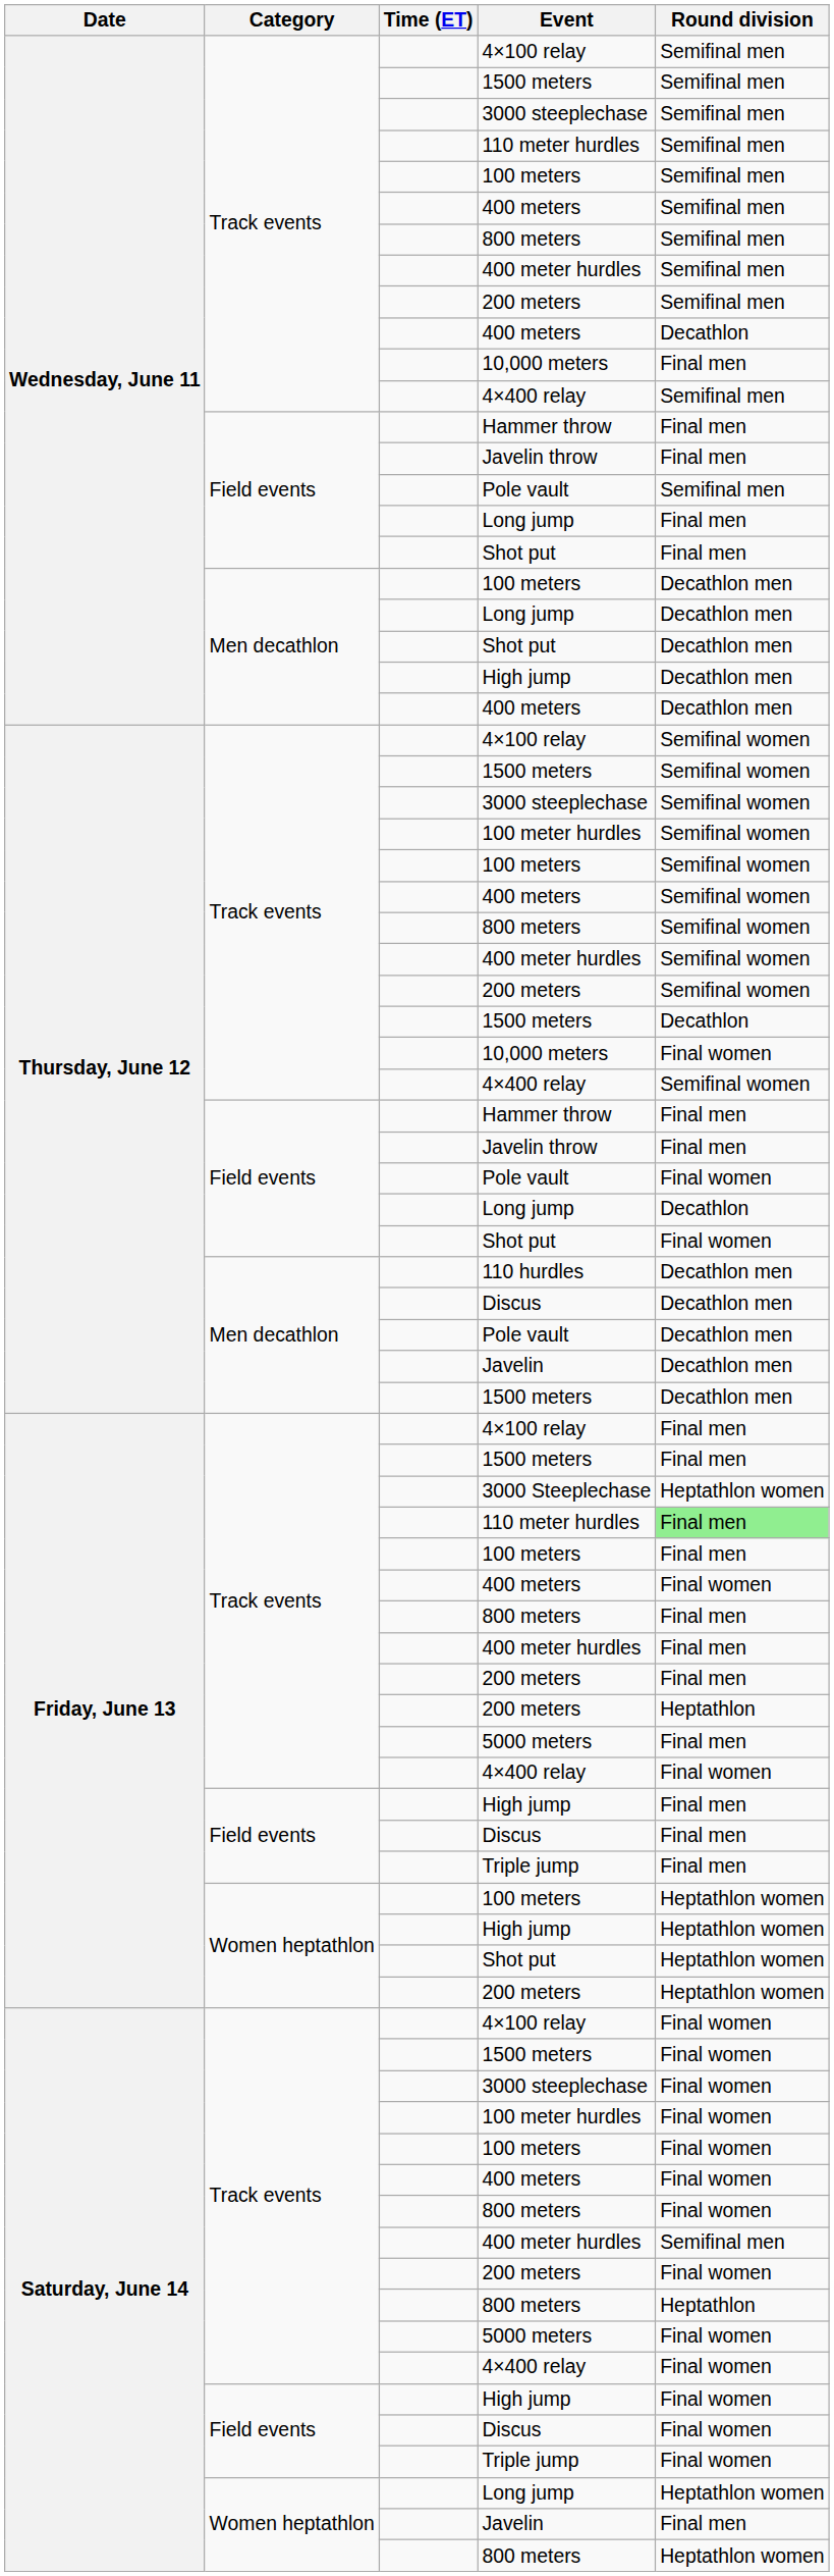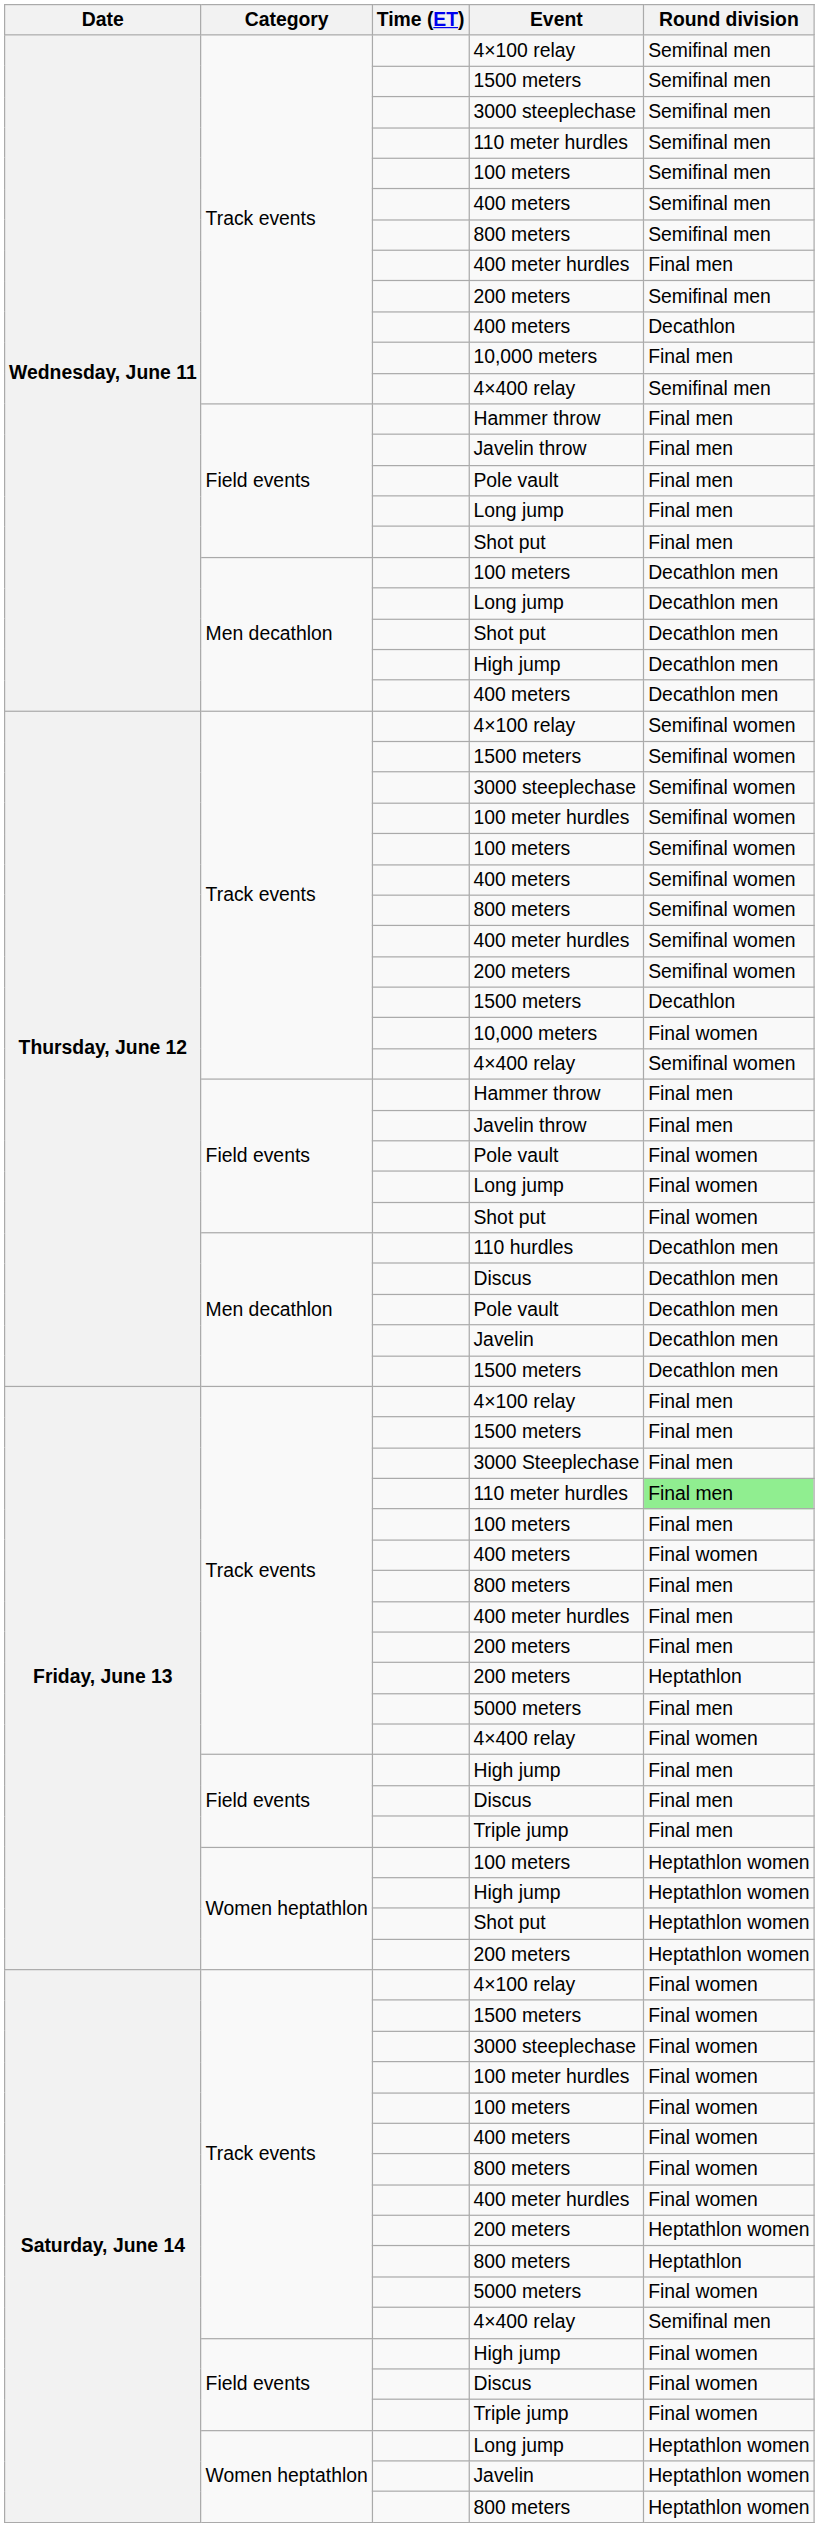Wednesday, June 11 / 400 meter hurdles | Round division: Semifinal men -> Final men
Wednesday, June 11 / Pole vault | Round division: Semifinal men -> Final men
Thursday, June 12 / Long jump | Round division: Decathlon -> Final women
3000 Steeplechase | Round division: Heptathlon women -> Final men
Saturday, June 14 / 400 meter hurdles | Round division: Semifinal men -> Final women
Saturday, June 14 / 200 meters | Round division: Final women -> Heptathlon women
Saturday, June 14 / 4×400 relay | Round division: Final women -> Semifinal men
Saturday, June 14 / Javelin | Round division: Final men -> Heptathlon women
